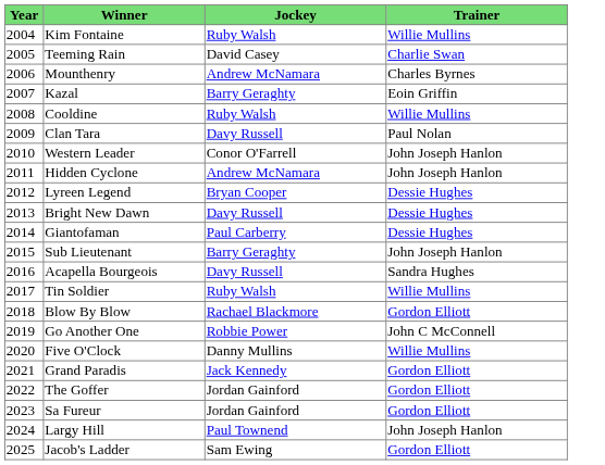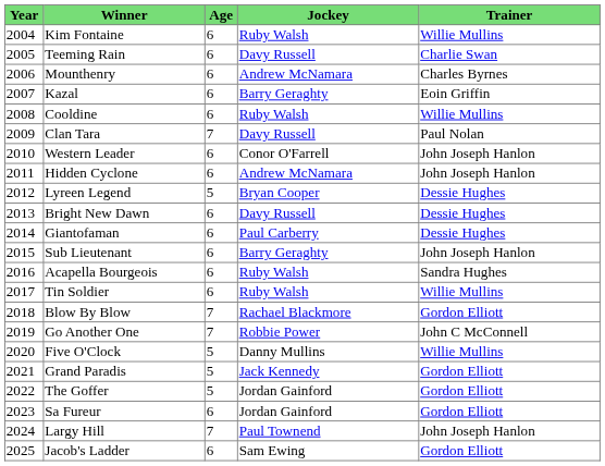+ column: Age | 6 | 6 | 6 | 6 | 6 | 7 | 6 | 6 | 5 | 6 | 6 | 6 | 6 | 6 | 7 | 7 | 5 | 5 | 5 | 6 | 7 | 6
Teeming Rain | Jockey: David Casey -> Davy Russell
Acapella Bourgeois | Jockey: Davy Russell -> Ruby Walsh
